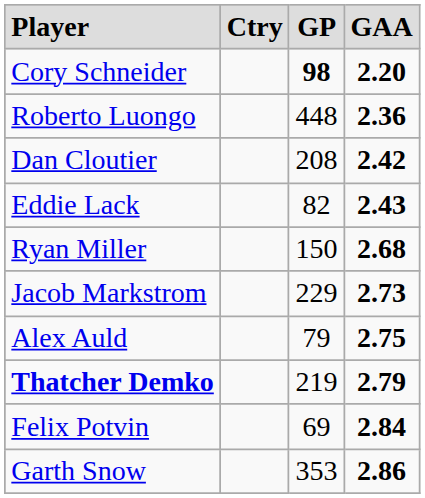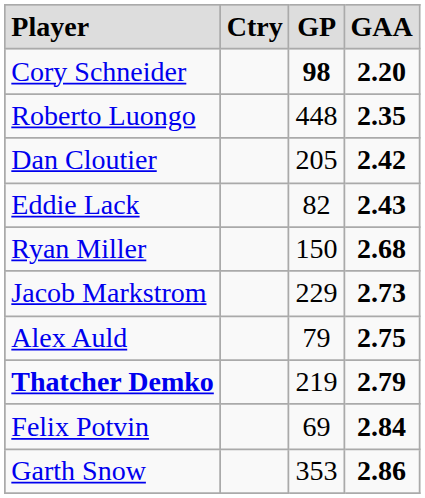Roberto Luongo | column 4: 2.36 -> 2.35
Dan Cloutier | column 3: 208 -> 205
